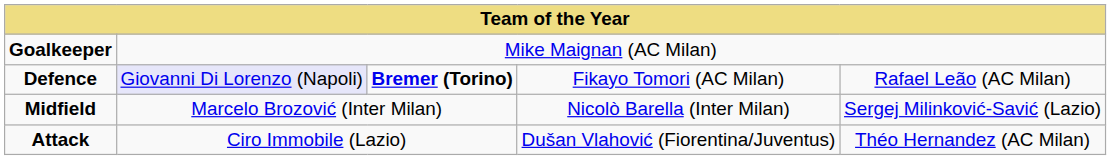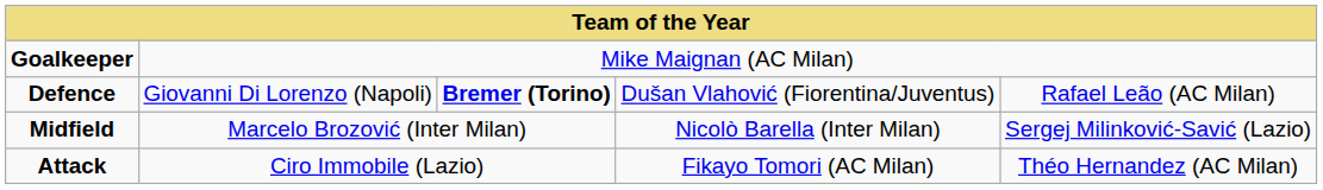Defence | column 2: lavender background -> no background
Defence | column 4: Fikayo Tomori (AC Milan) -> Dušan Vlahović (Fiorentina/Juventus)
Attack | column 4: Dušan Vlahović (Fiorentina/Juventus) -> Fikayo Tomori (AC Milan)
